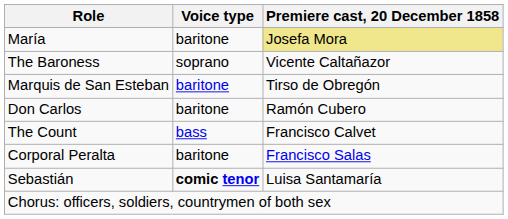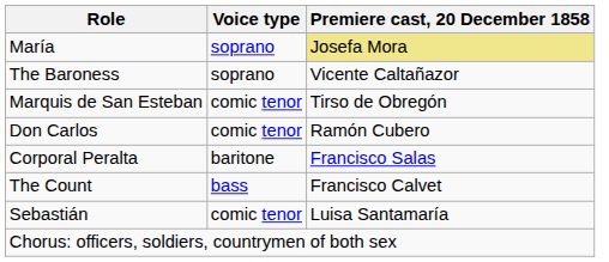María | Voice type: baritone -> soprano
Marquis de San Esteban | Voice type: baritone -> comic tenor
Don Carlos | Voice type: baritone -> comic tenor
rows swapped: The Count <-> Corporal Peralta
Sebastián | Voice type: bold -> normal
